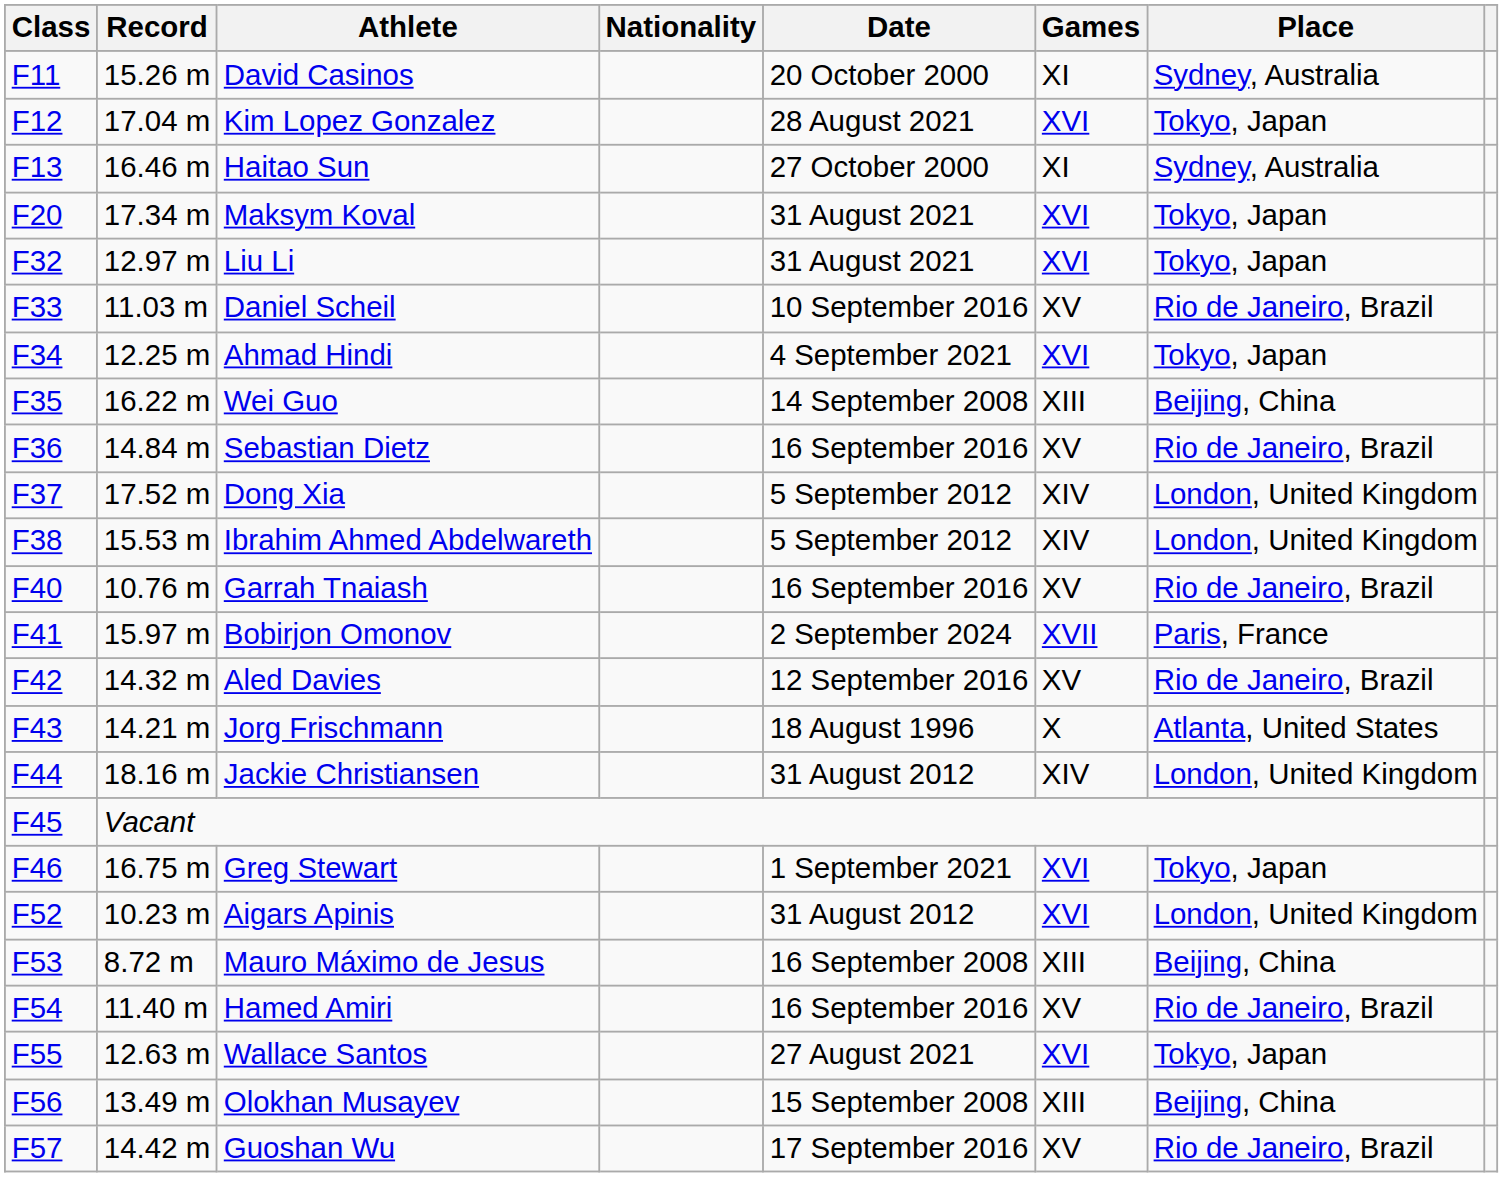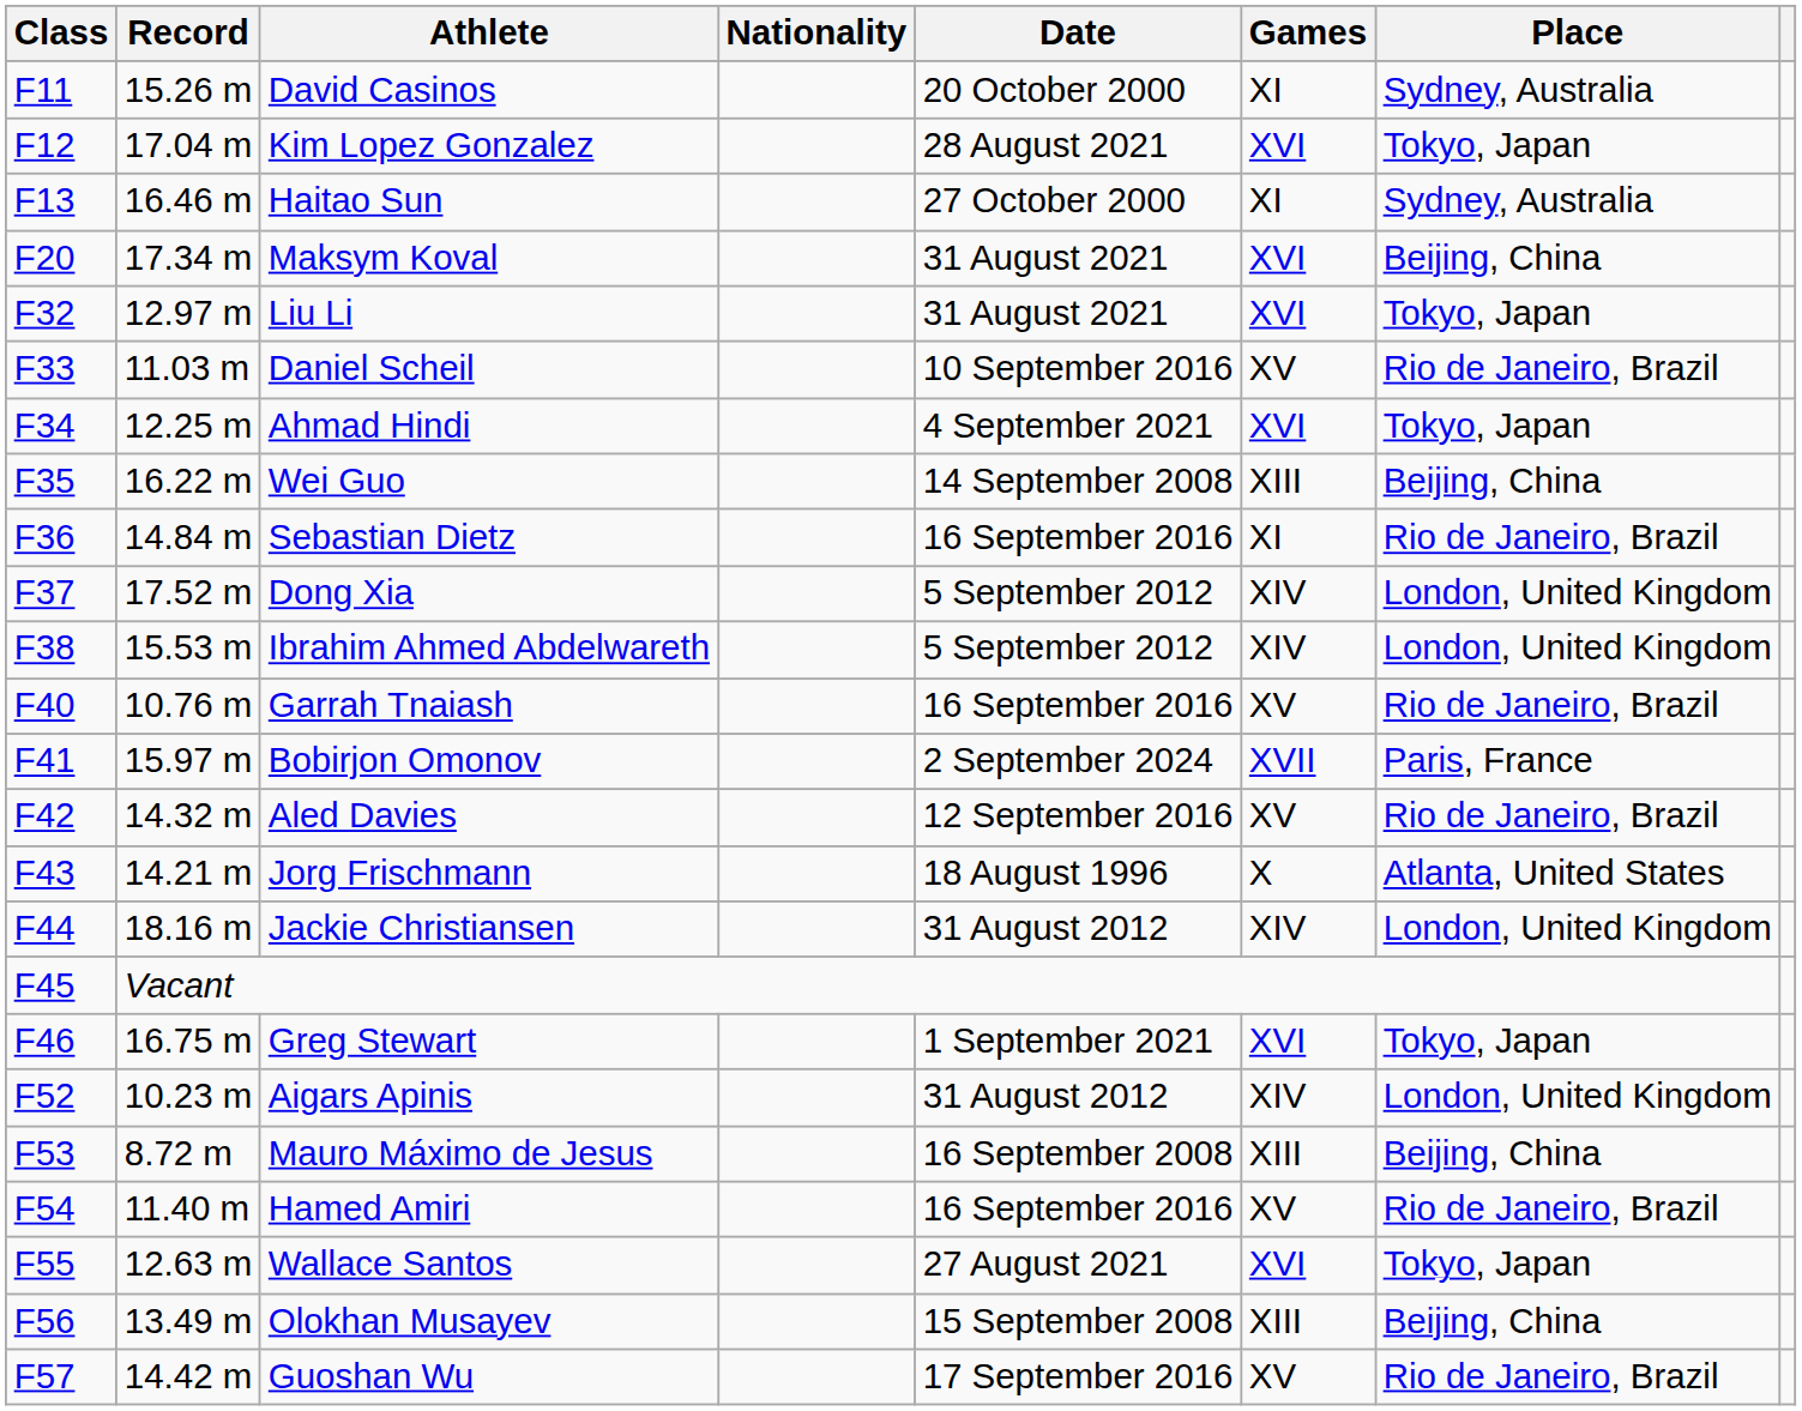Maksym Koval | Place: Tokyo, Japan -> Beijing, China
Sebastian Dietz | Games: XV -> XI
Aigars Apinis | Games: XVI -> XIV
